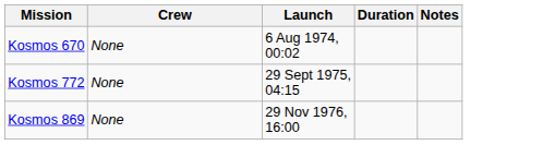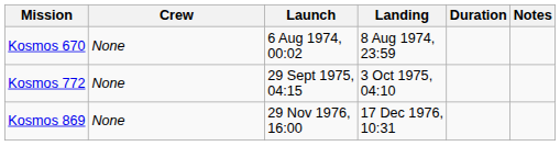+ column: Landing | 8 Aug 1974, 23:59 | 3 Oct 1975, 04:10 | 17 Dec 1976, 10:31
